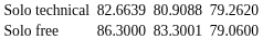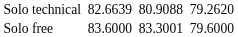Solo free | column 3: 86.3000 -> 83.6000
Solo free | column 7: 79.0600 -> 79.6000
